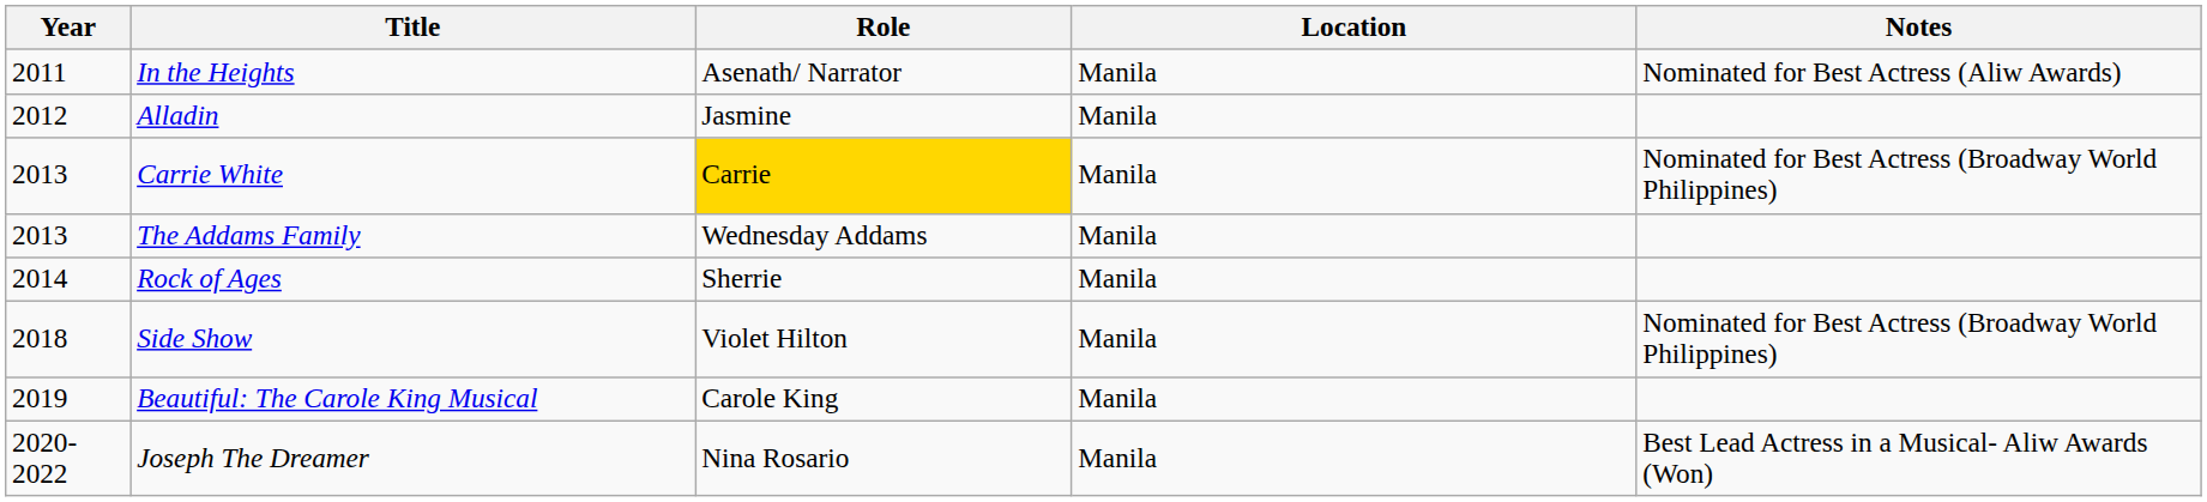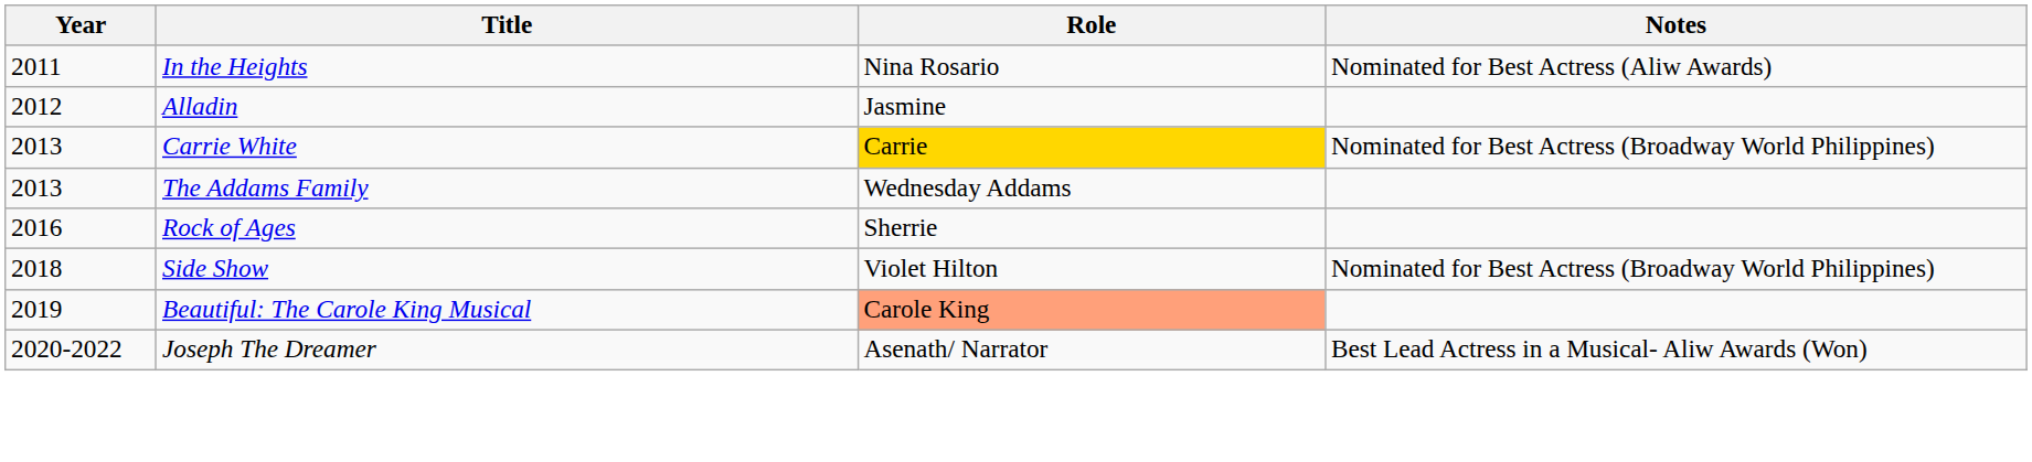- column: Location | Manila | Manila | Manila | Manila | Manila | Manila | Manila | Manila
In the Heights | Role: Asenath/ Narrator -> Nina Rosario
Rock of Ages | Year: 2014 -> 2016
Beautiful: The Carole King Musical | Role: no background -> lightsalmon background
Joseph The Dreamer | Role: Nina Rosario -> Asenath/ Narrator
